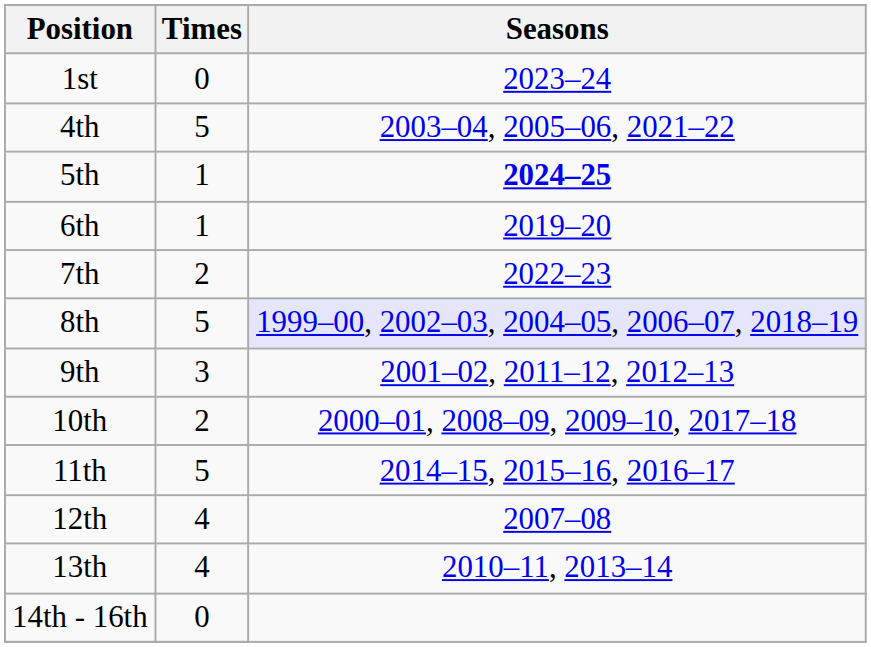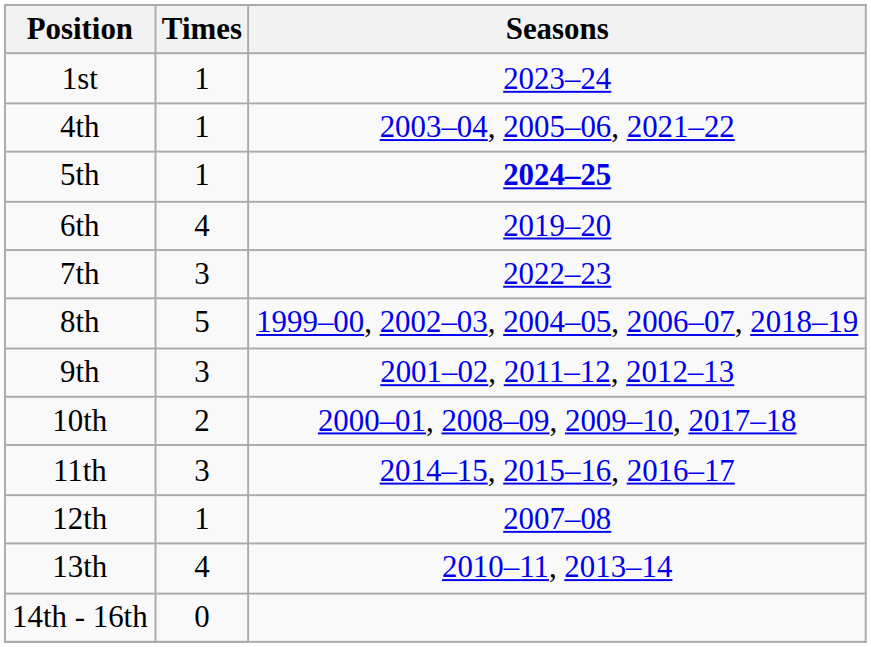1st | Times: 0 -> 1
4th | Times: 5 -> 1
6th | Times: 1 -> 4
7th | Times: 2 -> 3
8th | Seasons: lavender background -> no background
11th | Times: 5 -> 3
12th | Times: 4 -> 1
